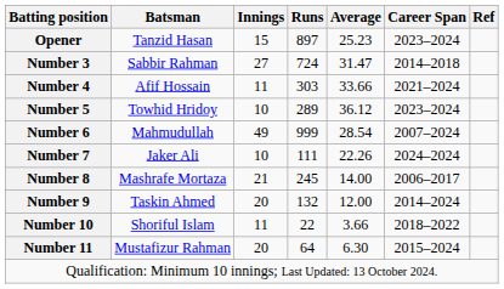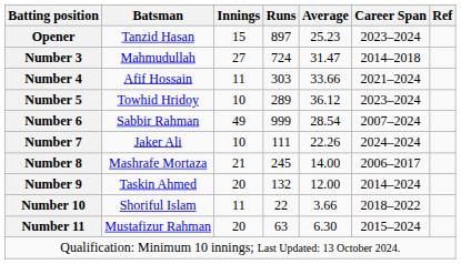Number 3 | Batsman: Sabbir Rahman -> Mahmudullah
Number 6 | Batsman: Mahmudullah -> Sabbir Rahman
Number 11 | Runs: 64 -> 63
